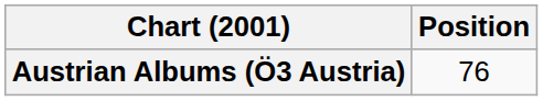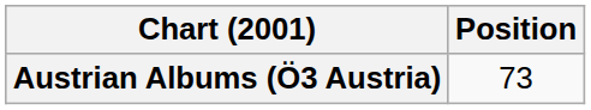Austrian Albums (Ö3 Austria) | Position: 76 -> 73
